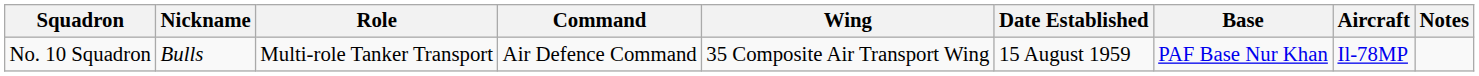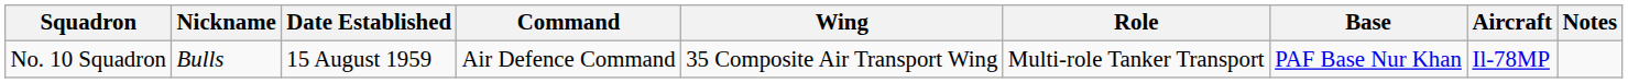columns swapped: Role <-> Date Established
